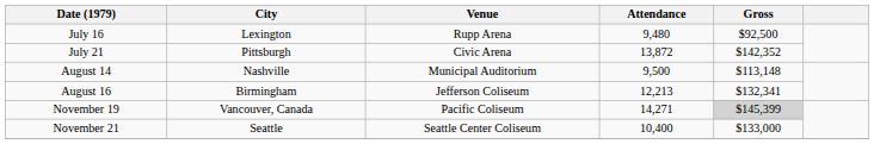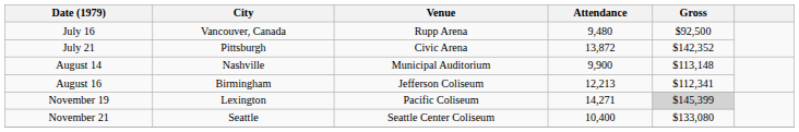July 16 | City: Lexington -> Vancouver, Canada
August 14 | Attendance: 9,500 -> 9,900
August 16 | Gross: $132,341 -> $112,341
November 19 | City: Vancouver, Canada -> Lexington
November 21 | Gross: $133,000 -> $133,080
